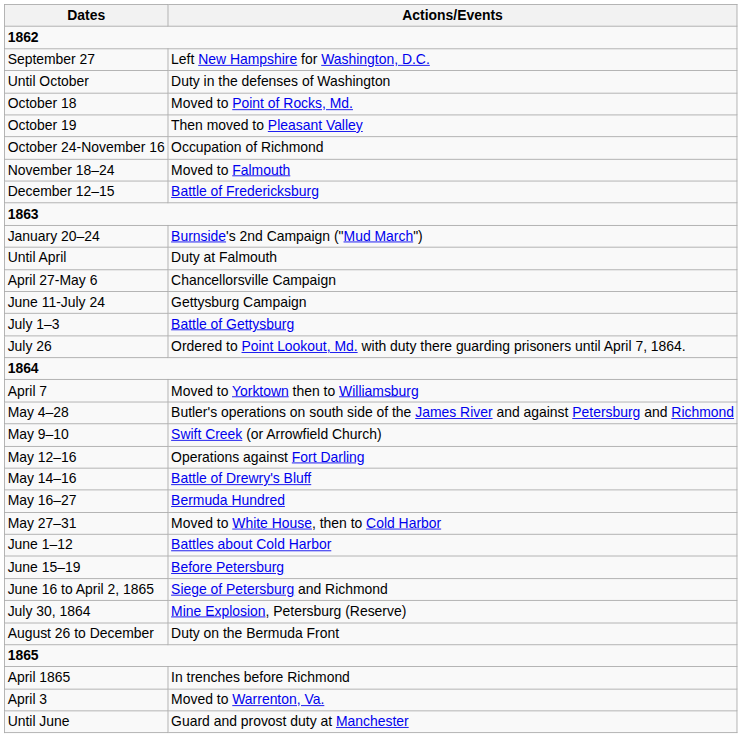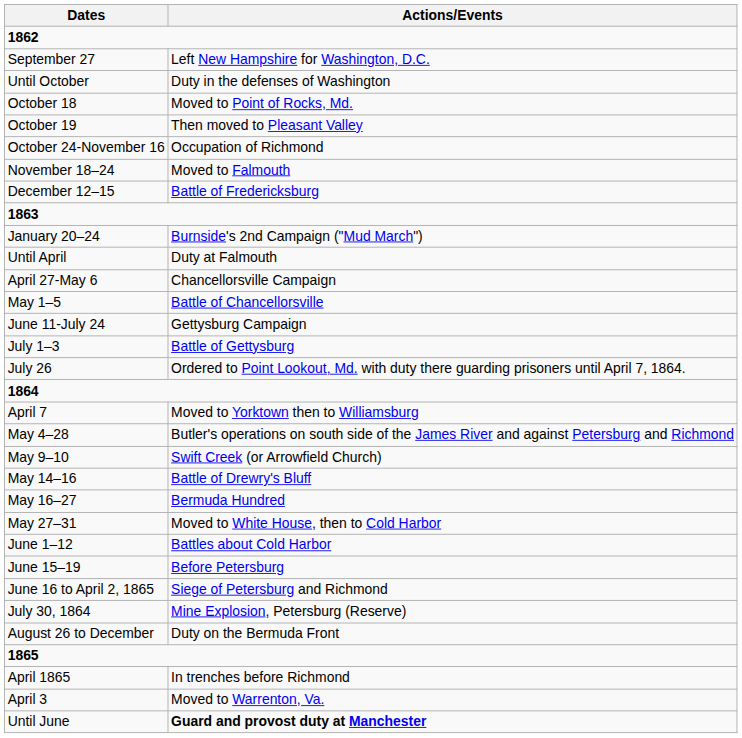+ row: May 1–5 | Battle of Chancellorsville
- row: May 12–16 | Operations against Fort Darling
Until June | Actions/Events: normal -> bold
